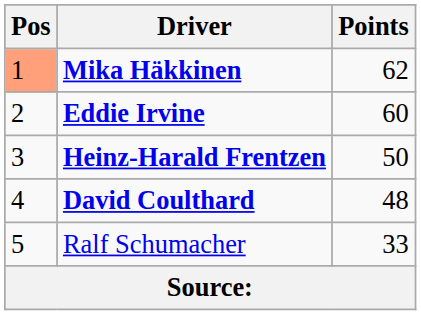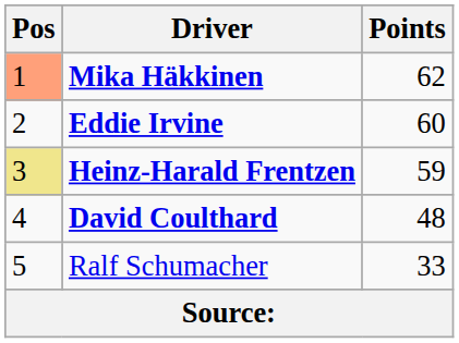Heinz-Harald Frentzen | Pos: no background -> khaki background
Heinz-Harald Frentzen | Points: 50 -> 59
